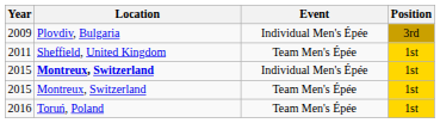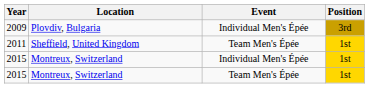2015 / Individual Men's Épée | Location: bold -> normal
- row: 2016 | Toruń, Poland | Team Men's Épée | 1st
